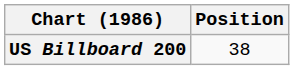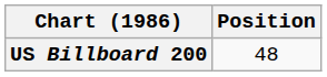US Billboard 200 | Position: 38 -> 48
